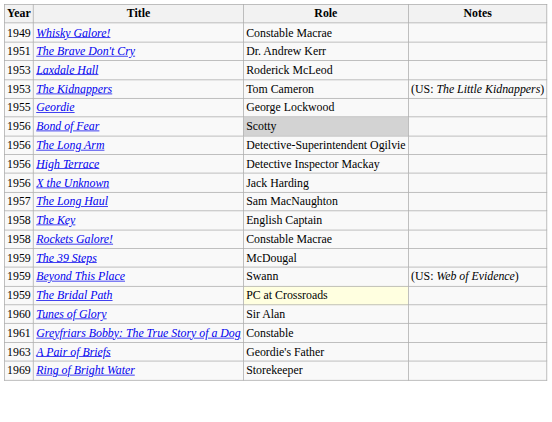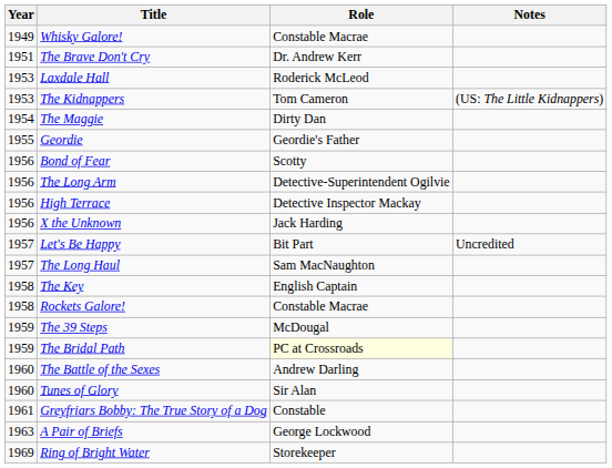+ row: 1954 | The Maggie | Dirty Dan
Geordie | Role: George Lockwood -> Geordie's Father
Bond of Fear | Role: lightgrey background -> no background
+ row: 1957 | Let's Be Happy | Bit Part | Uncredited
- row: 1959 | Beyond This Place | Swann | (US: Web of Evidence)
+ row: 1960 | The Battle of the Sexes | Andrew Darling
A Pair of Briefs | Role: Geordie's Father -> George Lockwood
